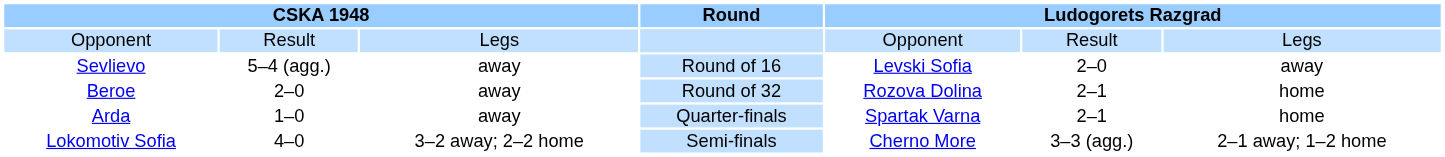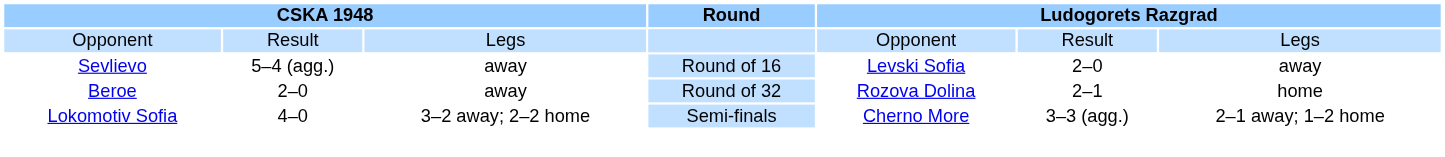- row: Arda | 1–0 | away | Quarter-finals | Spartak Varna | 2–1 | home
